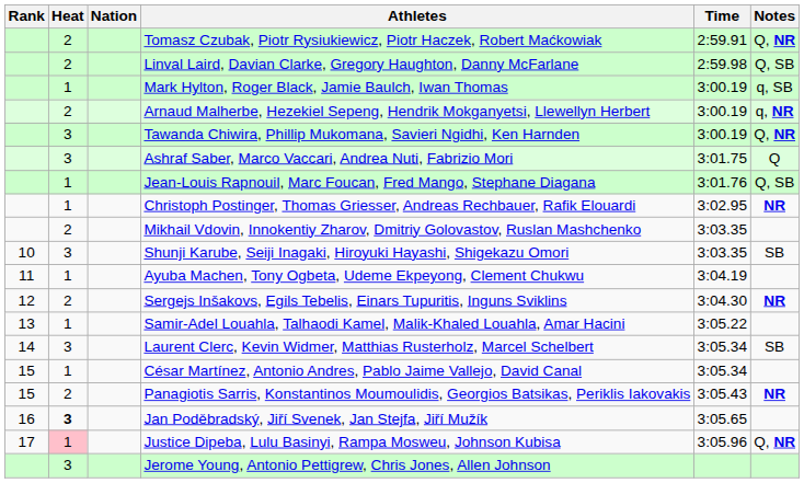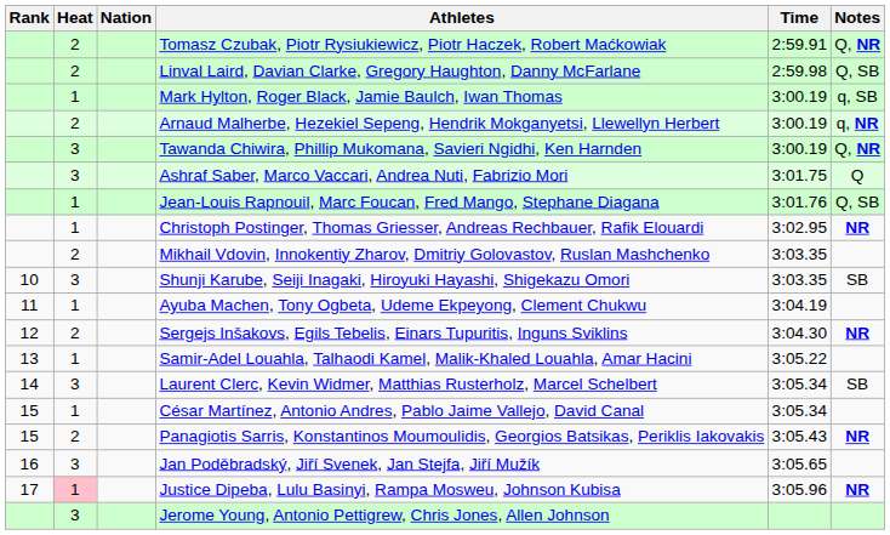Jan Poděbradský, Jiří Svenek, Jan Stejfa, Jiří Mužík | Heat: bold -> normal
Justice Dipeba, Lulu Basinyi, Rampa Mosweu, Johnson Kubisa | Notes: Q, NR -> NR
